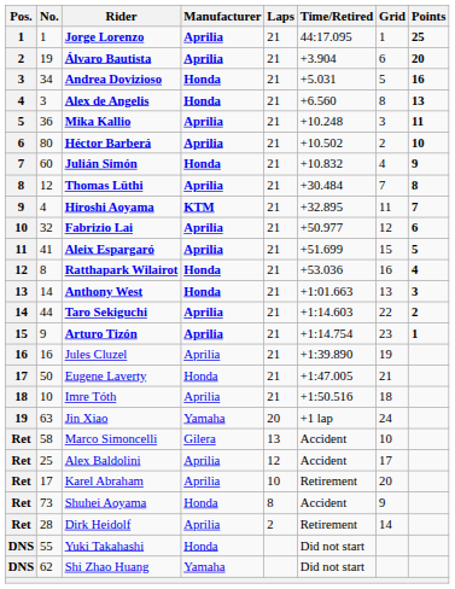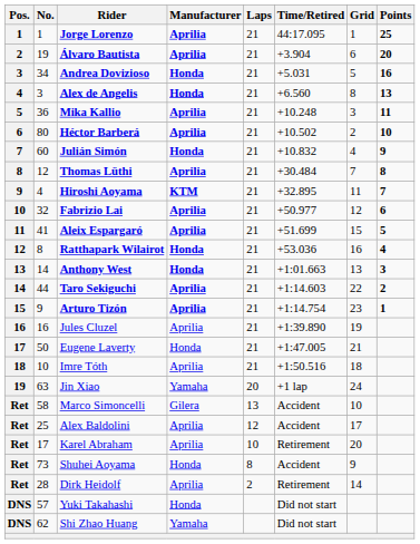Yuki Takahashi | No.: 55 -> 57
